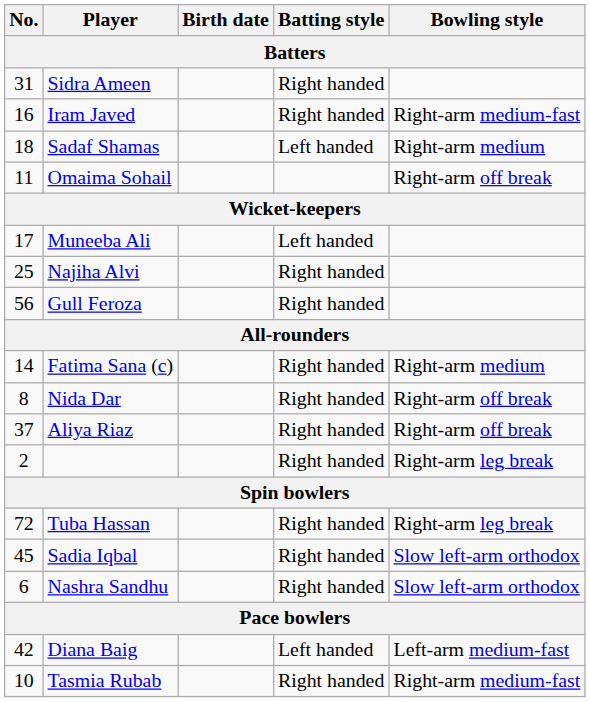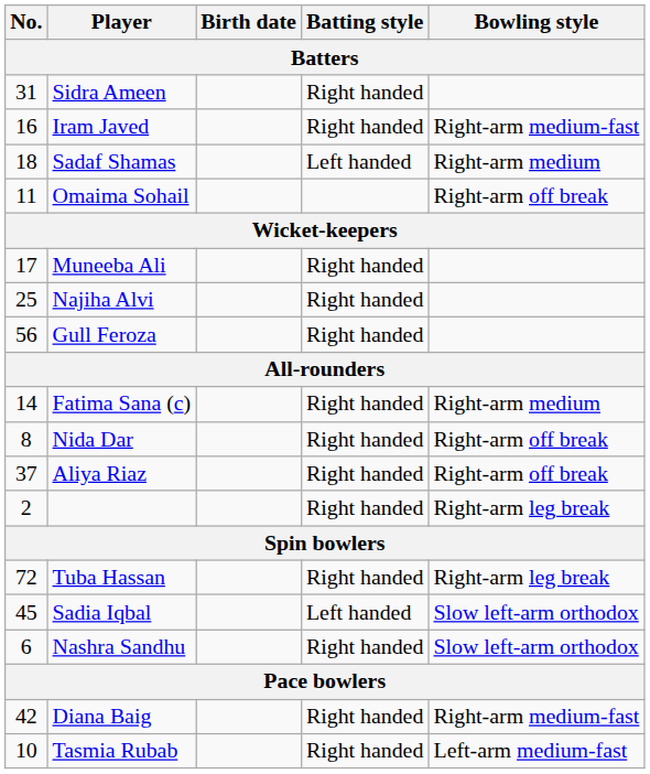Muneeba Ali | Batting style: Left handed -> Right handed
Sadia Iqbal | Batting style: Right handed -> Left handed
Diana Baig | Batting style: Left handed -> Right handed
Diana Baig | Bowling style: Left-arm medium-fast -> Right-arm medium-fast
Tasmia Rubab | Bowling style: Right-arm medium-fast -> Left-arm medium-fast
